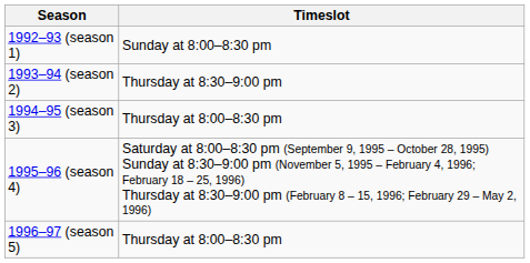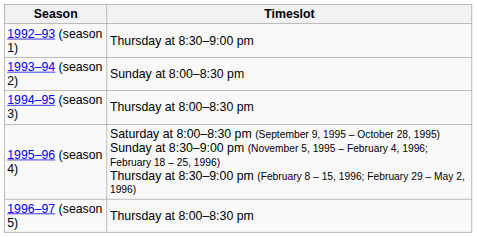1992–93 (season 1) | Timeslot: Sunday at 8:00–8:30 pm -> Thursday at 8:30–9:00 pm
1993–94 (season 2) | Timeslot: Thursday at 8:30–9:00 pm -> Sunday at 8:00–8:30 pm
